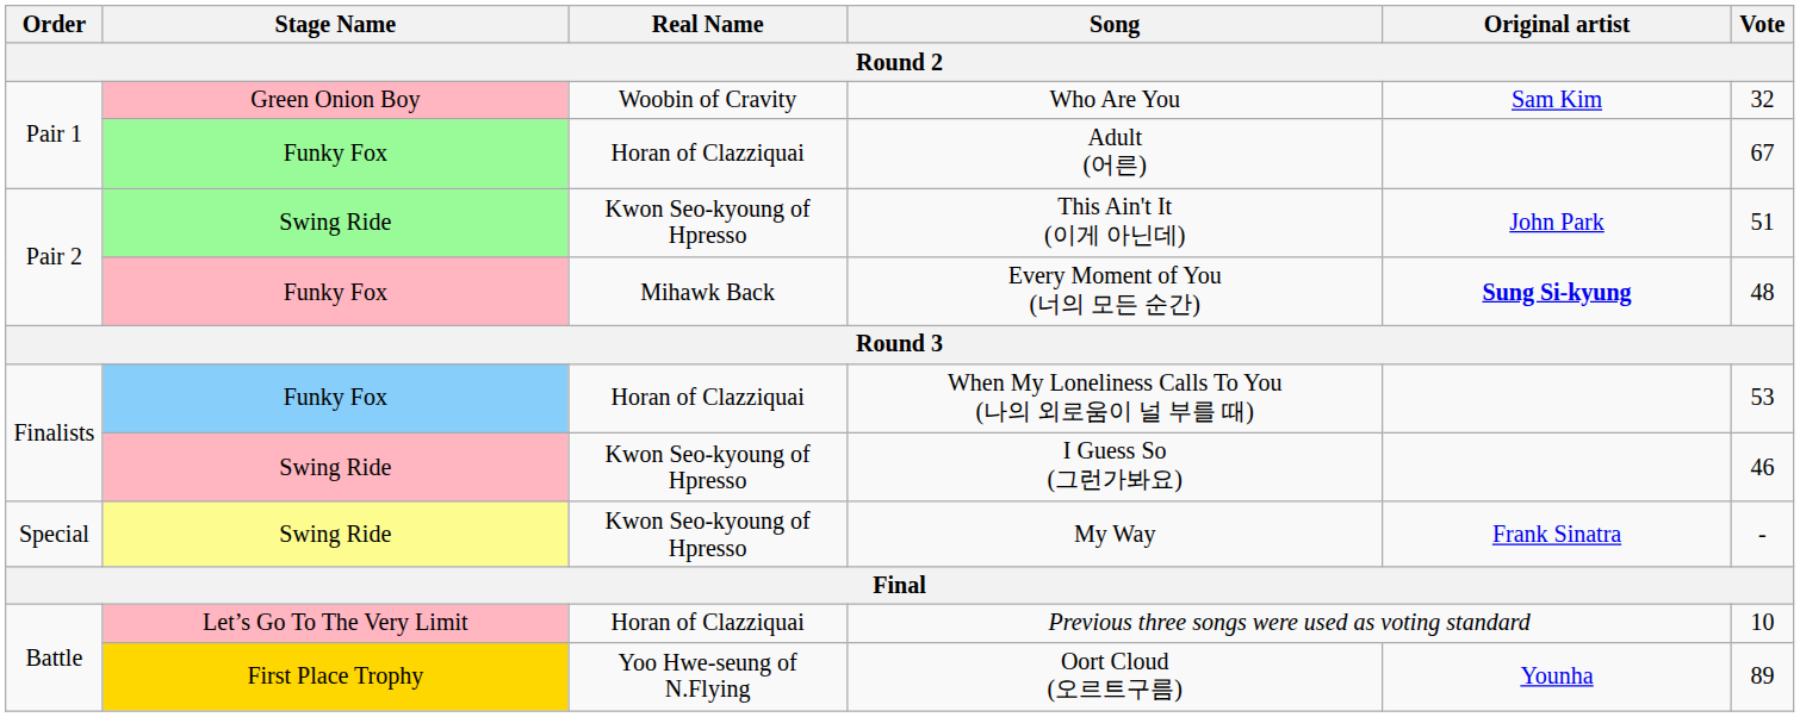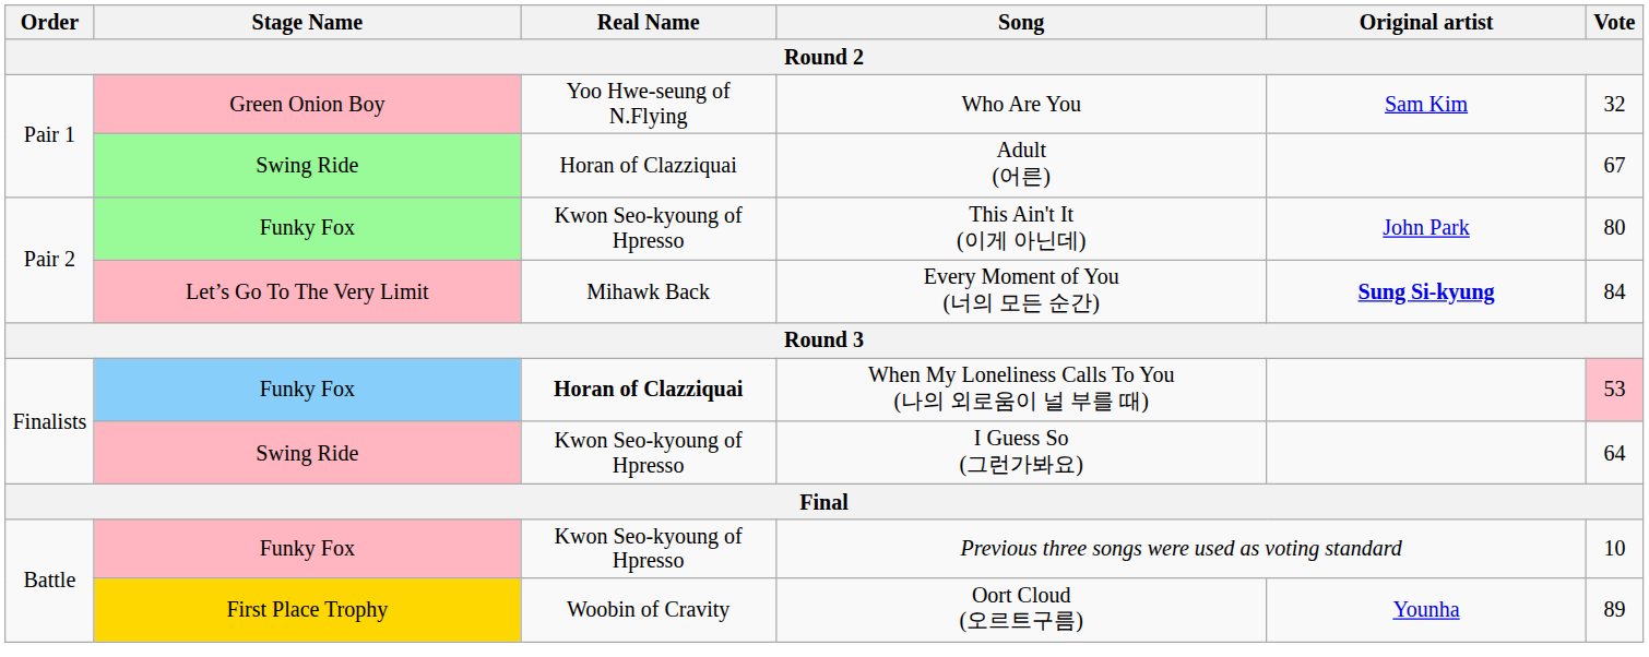Who Are You | Real Name: Woobin of Cravity -> Yoo Hwe-seung of N.Flying
Adult (어른) | Stage Name: Funky Fox -> Swing Ride
This Ain't It (이게 아닌데) | Stage Name: Swing Ride -> Funky Fox
This Ain't It (이게 아닌데) | Vote: 51 -> 80
Every Moment of You (너의 모든 순간) | Stage Name: Funky Fox -> Let’s Go To The Very Limit
Every Moment of You (너의 모든 순간) | Vote: 48 -> 84
When My Loneliness Calls To You (나의 외로움이 널 부를 때) | Real Name: normal -> bold
When My Loneliness Calls To You (나의 외로움이 널 부를 때) | Vote: no background -> pink background
I Guess So (그런가봐요) | Vote: 46 -> 64
- row: Special | Swing Ride | Kwon Seo-kyoung of Hpresso | My Way | Frank Sinatra | -
Previous three songs were used as voting standard | Stage Name: Let’s Go To The Very Limit -> Funky Fox
Previous three songs were used as voting standard | Real Name: Horan of Clazziquai -> Kwon Seo-kyoung of Hpresso
Oort Cloud (오르트구름) | Real Name: Yoo Hwe-seung of N.Flying -> Woobin of Cravity
